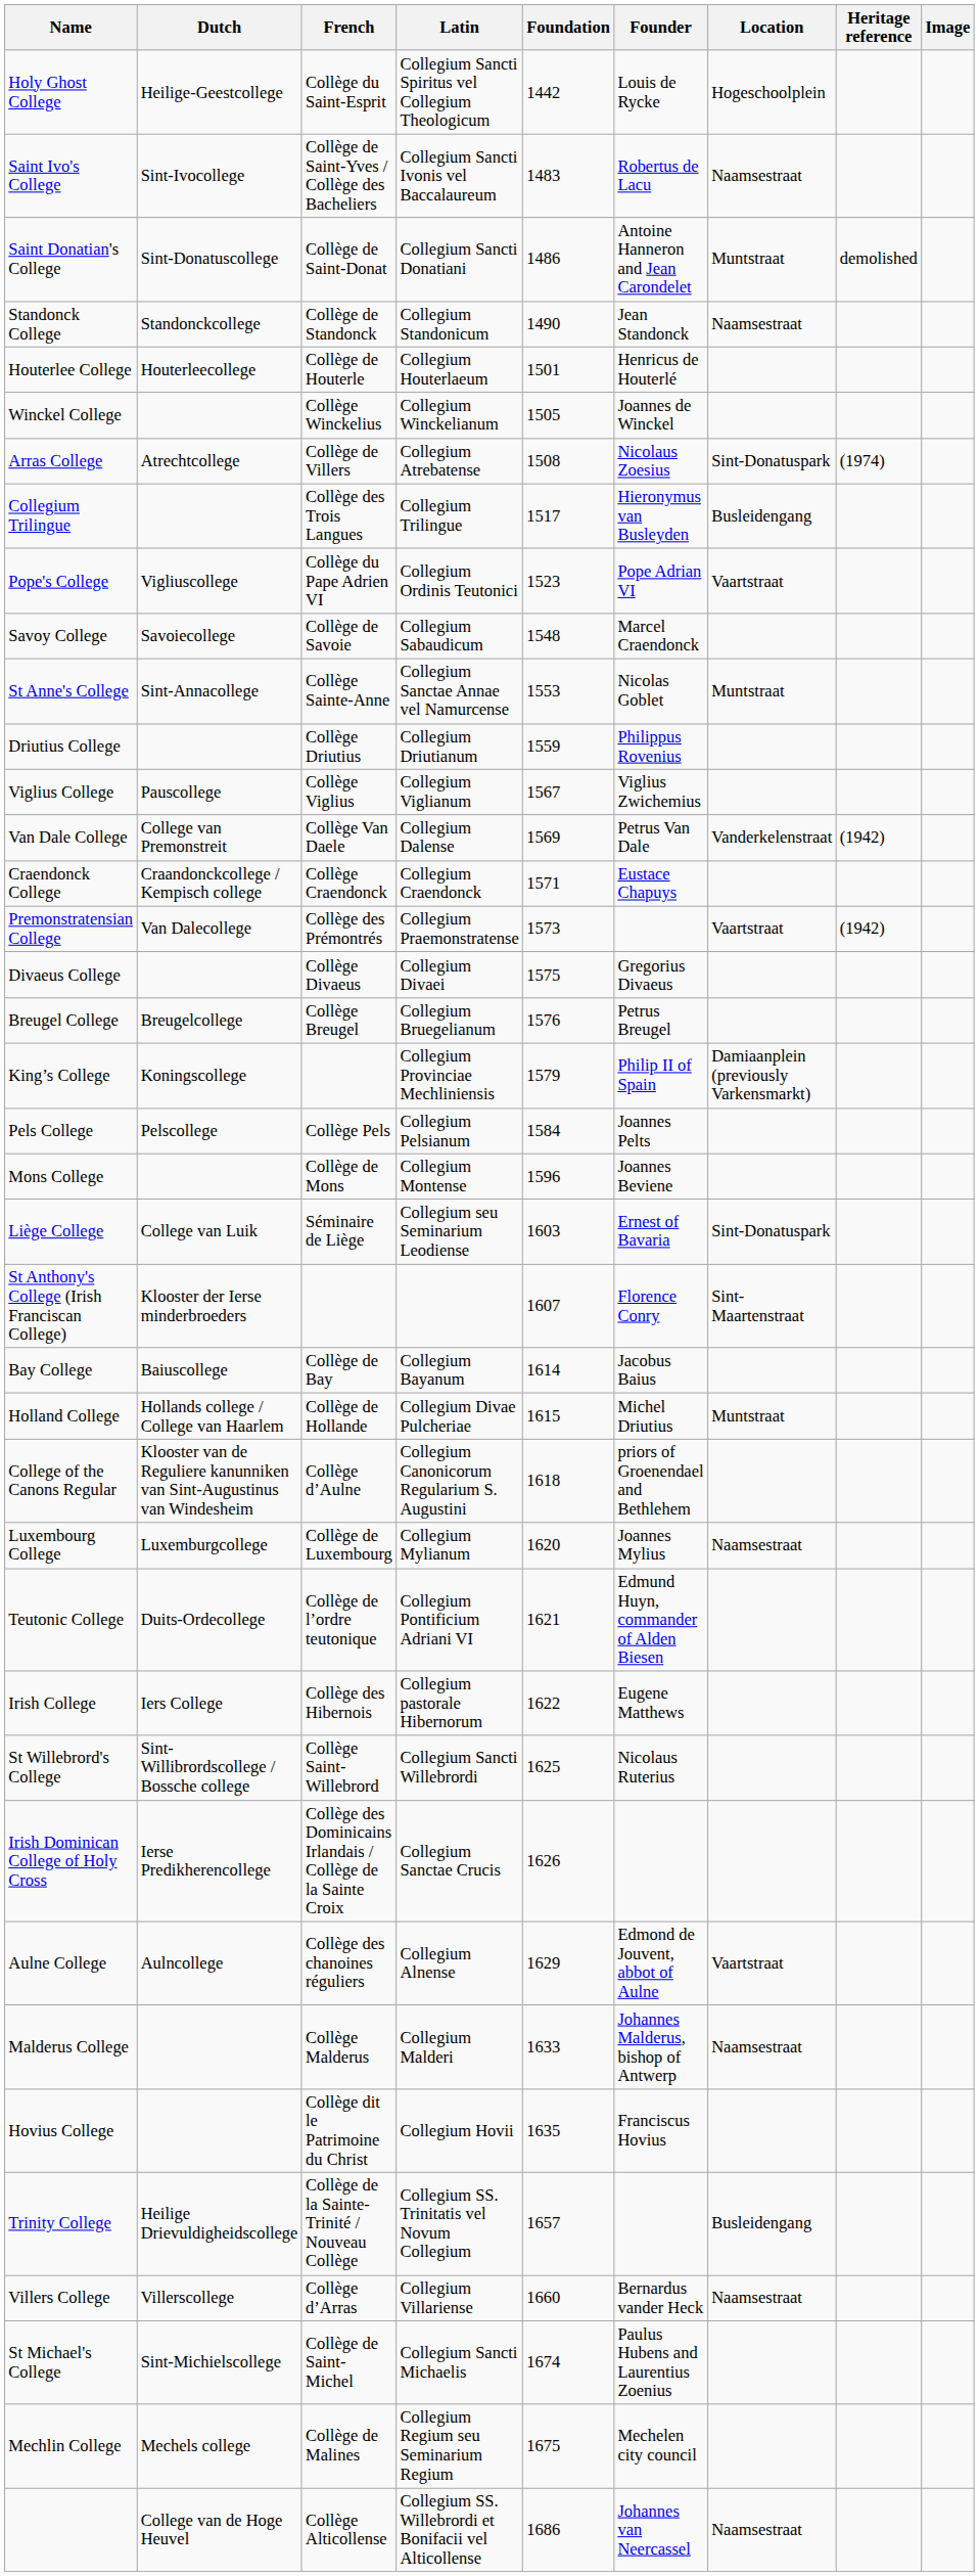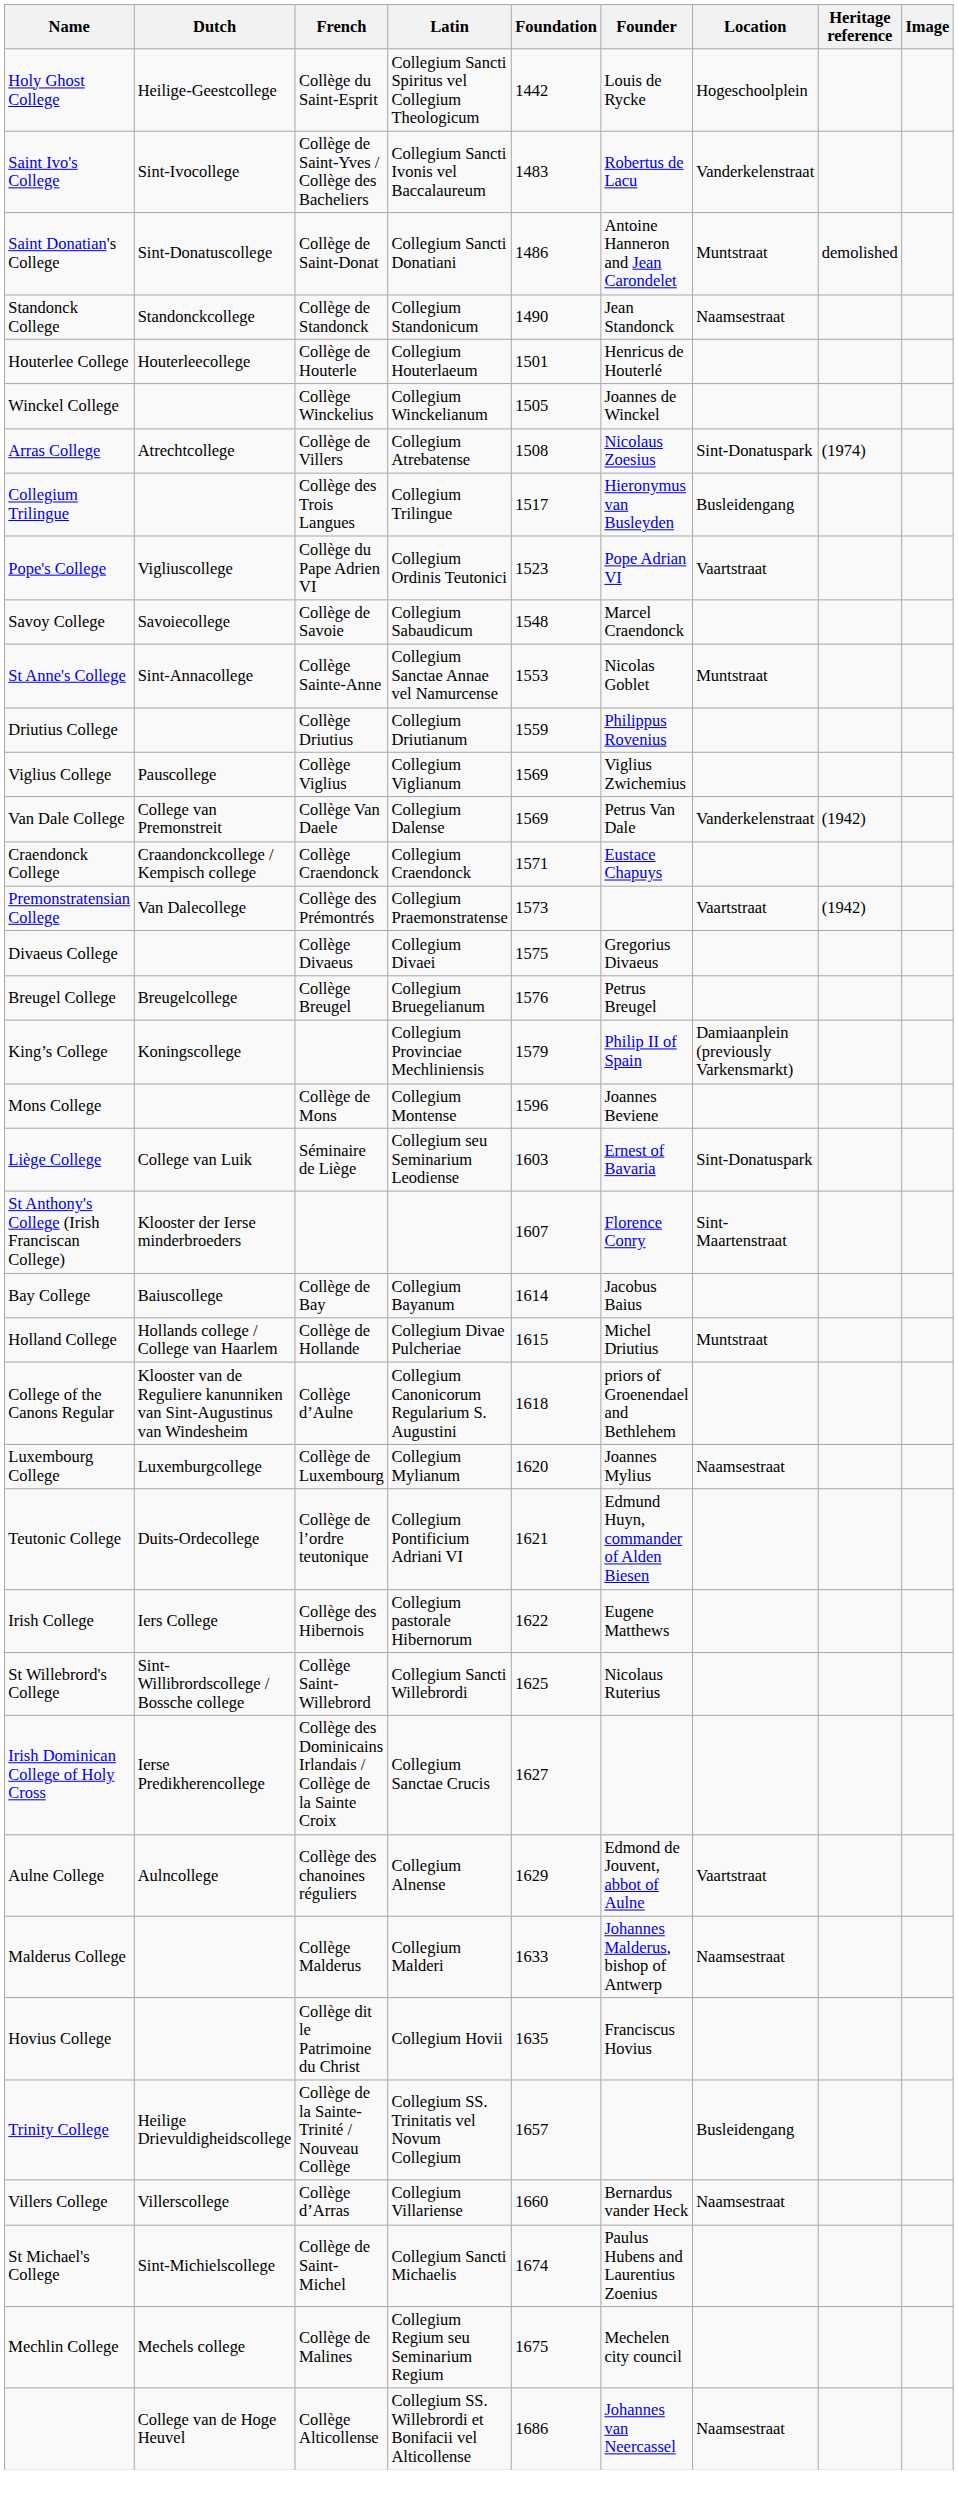Saint Ivo's College | Location: Naamsestraat -> Vanderkelenstraat
Viglius College | Foundation: 1567 -> 1569
- row: Pels College | Pelscollege | Collège Pels | Collegium Pelsianum | 1584 | Joannes Pelts
Irish Dominican College of Holy Cross | Foundation: 1626 -> 1627
